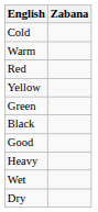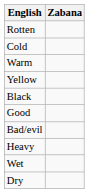+ row: Rotten
- row: Red
- row: Green
+ row: Bad/evil
